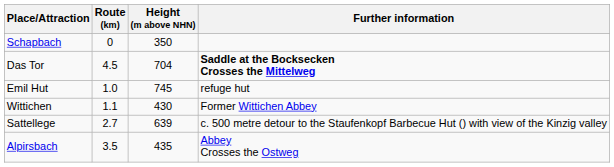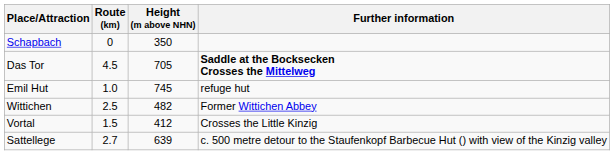Das Tor | Height (m above NHN): 704 -> 705
Wittichen | Route (km): 1.1 -> 2.5
Wittichen | Height (m above NHN): 430 -> 482
+ row: Vortal | 1.5 | 412 | Crosses the Little Kinzig
- row: Alpirsbach | 3.5 | 435 | Abbey Crosses the Ostweg
